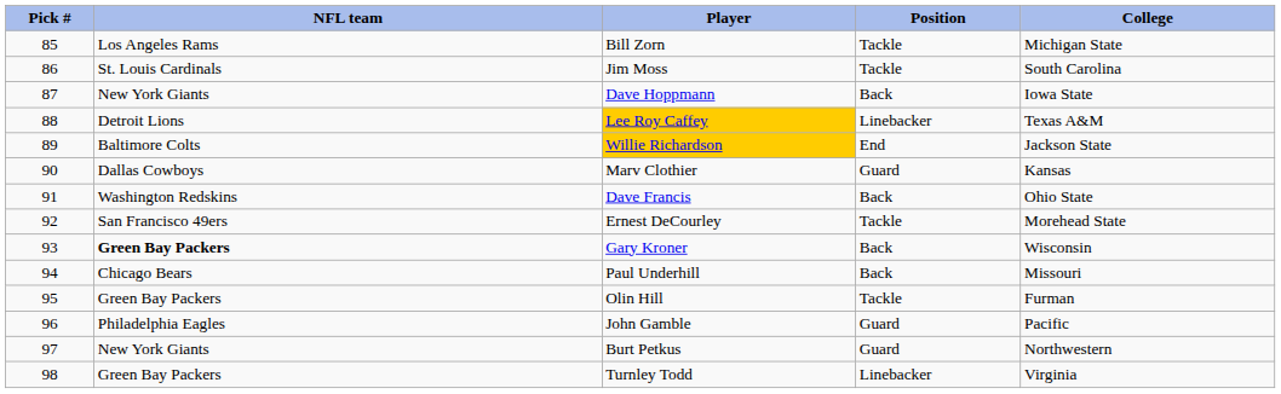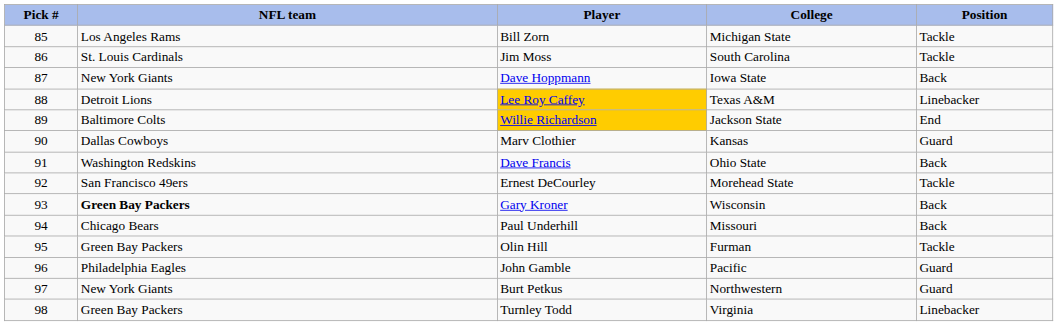columns swapped: Position <-> College
